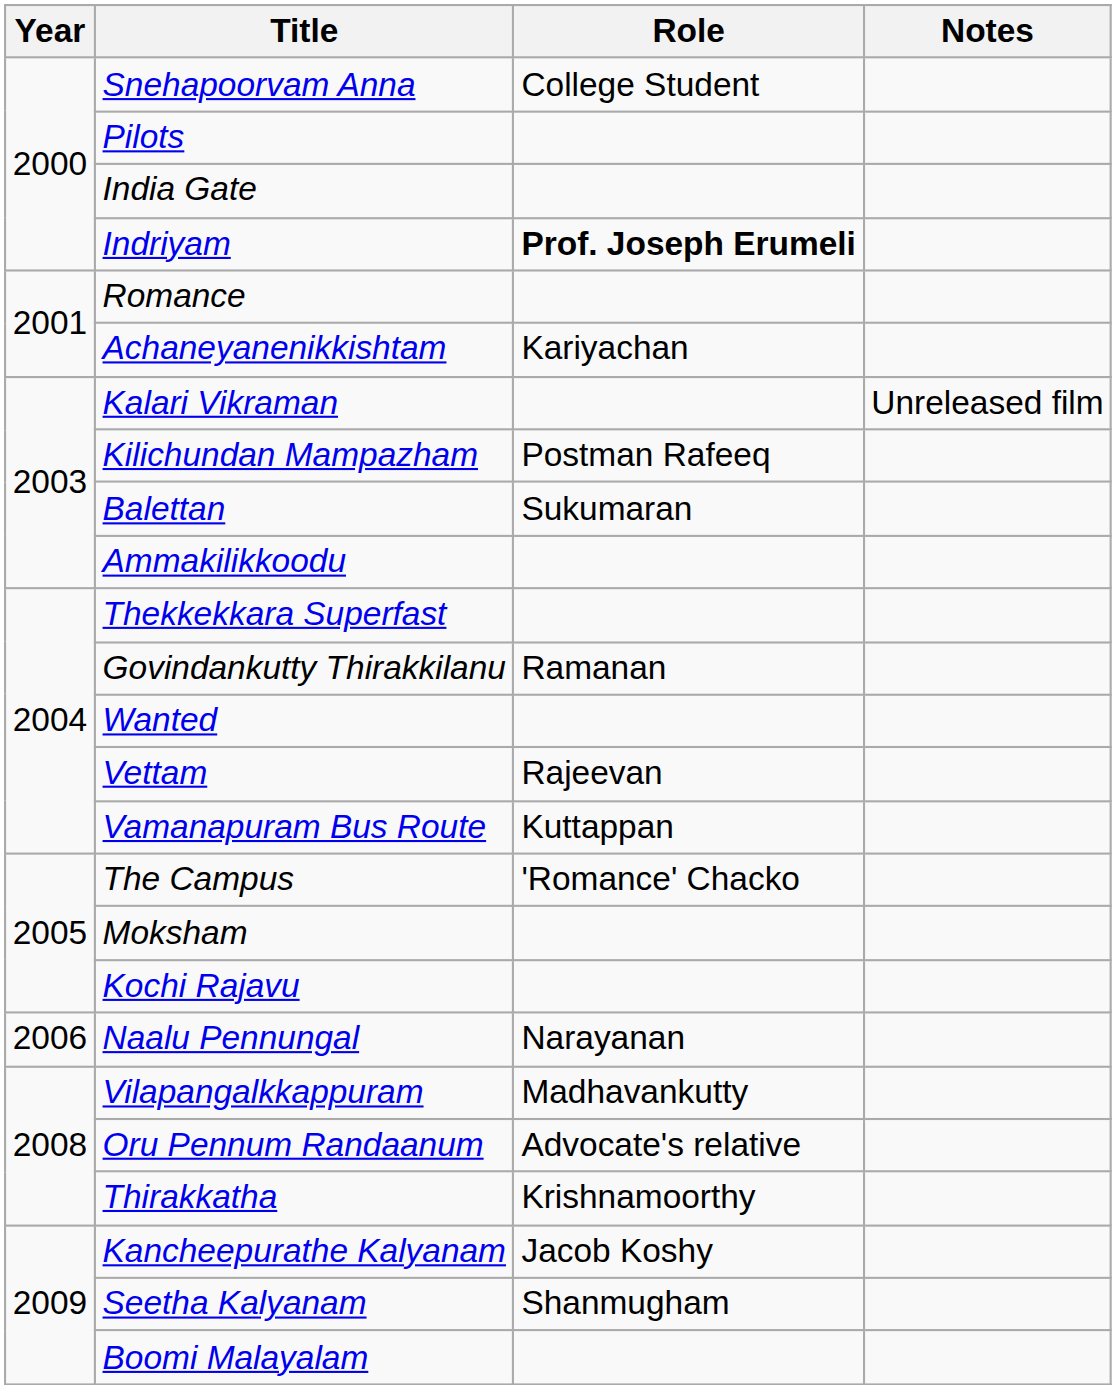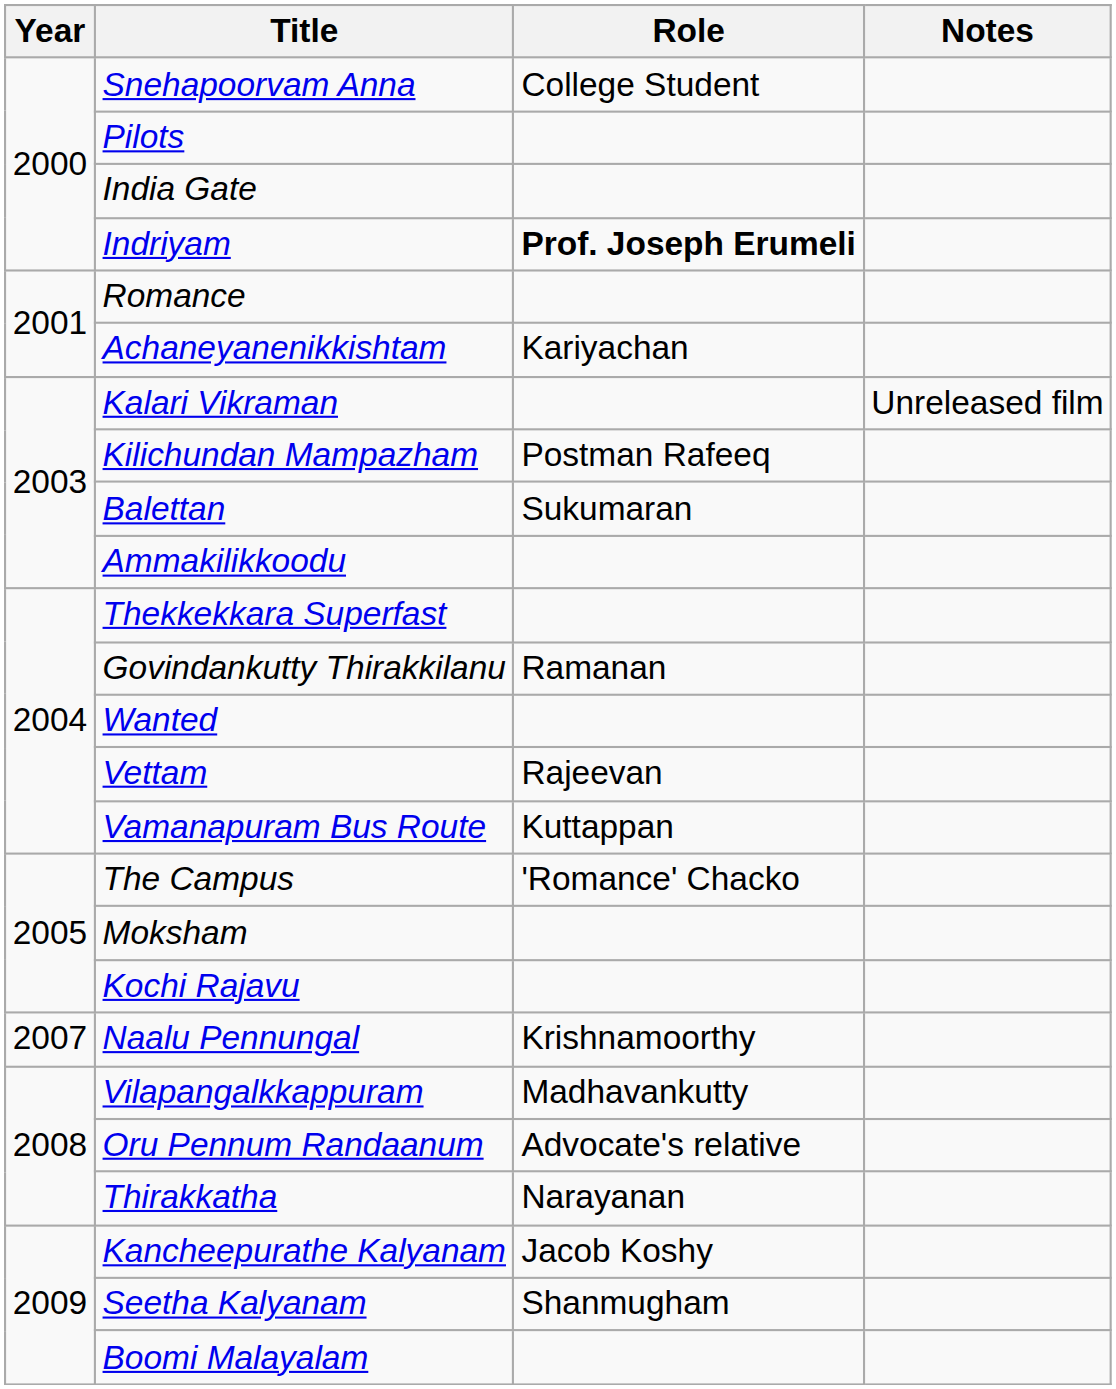Naalu Pennungal | Year: 2006 -> 2007
Naalu Pennungal | Role: Narayanan -> Krishnamoorthy
Thirakkatha | Role: Krishnamoorthy -> Narayanan
